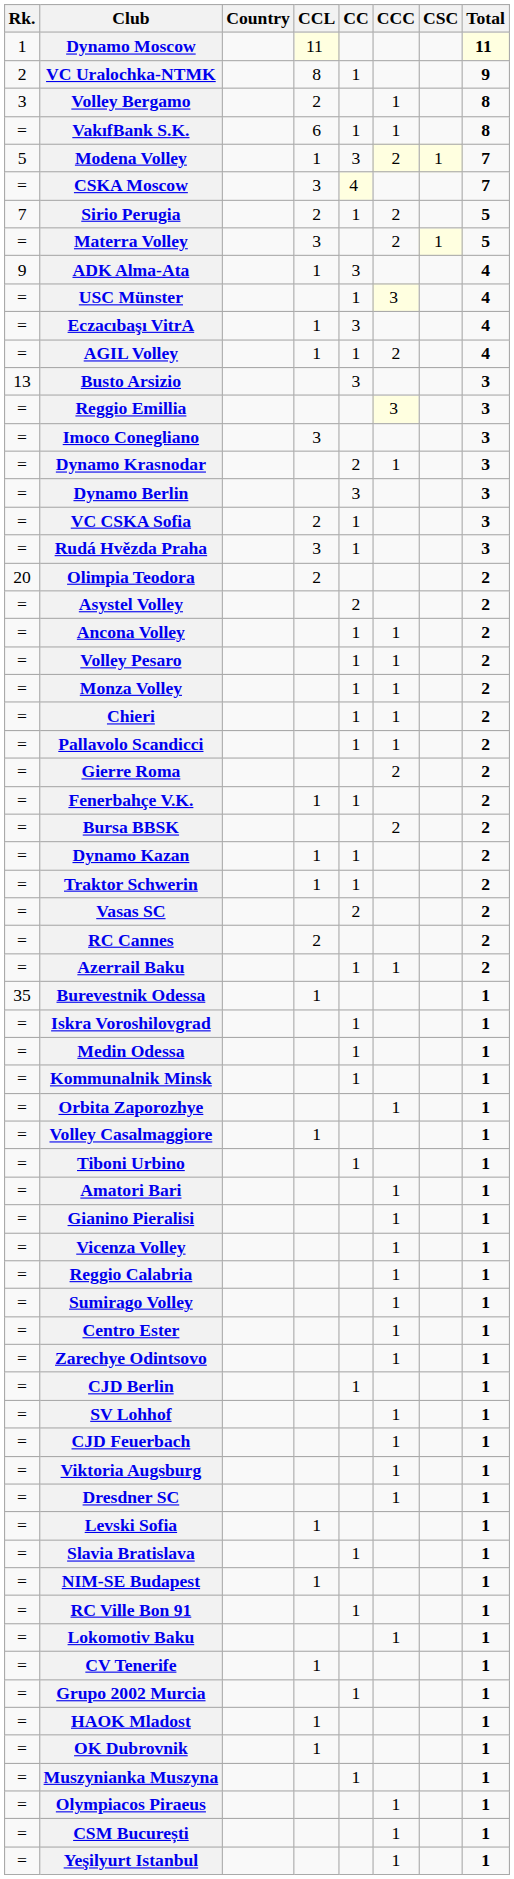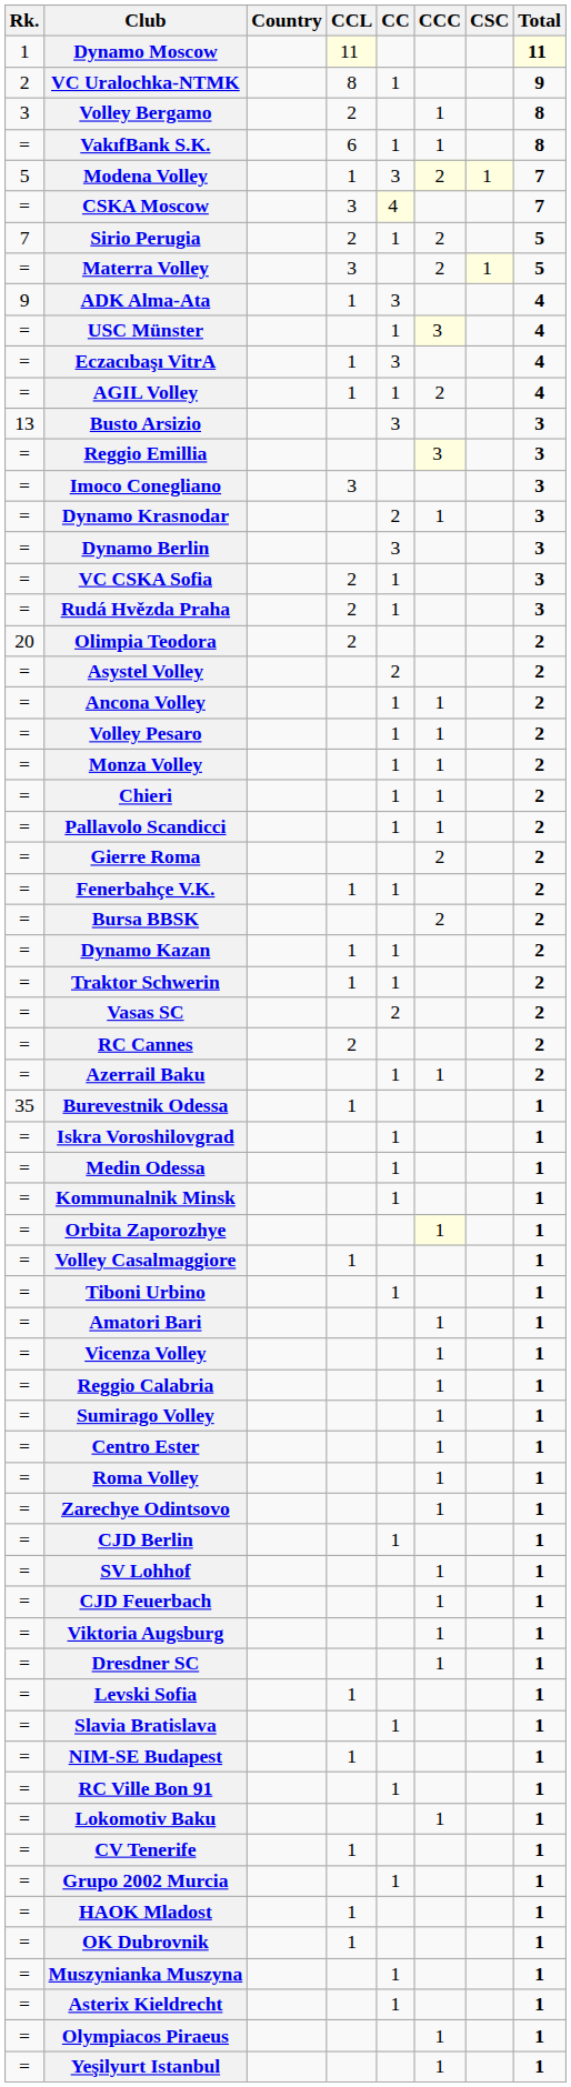Rudá Hvězda Praha | CCL: 3 -> 2
Orbita Zaporozhye | CCC: no background -> lightyellow background
- row: = | Gianino Pieralisi | 1 | 1
+ row: = | Roma Volley | 1 | 1
+ row: = | Asterix Kieldrecht | 1 | 1
- row: = | CSM București | 1 | 1
